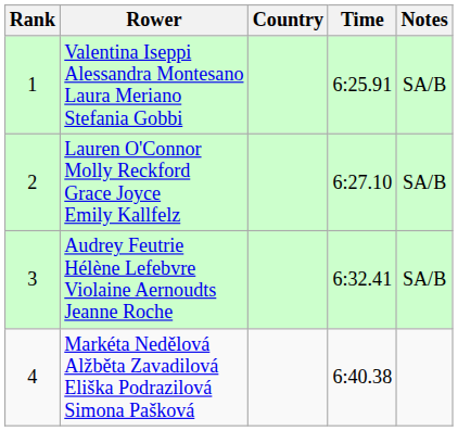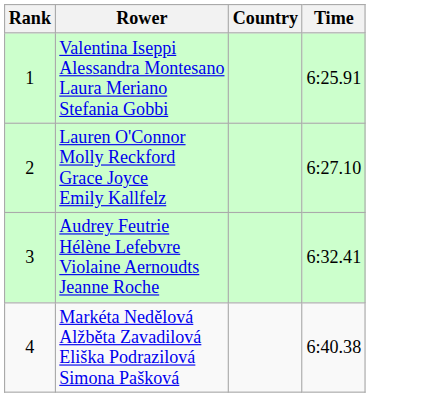- column: Notes | SA/B | SA/B | SA/B
